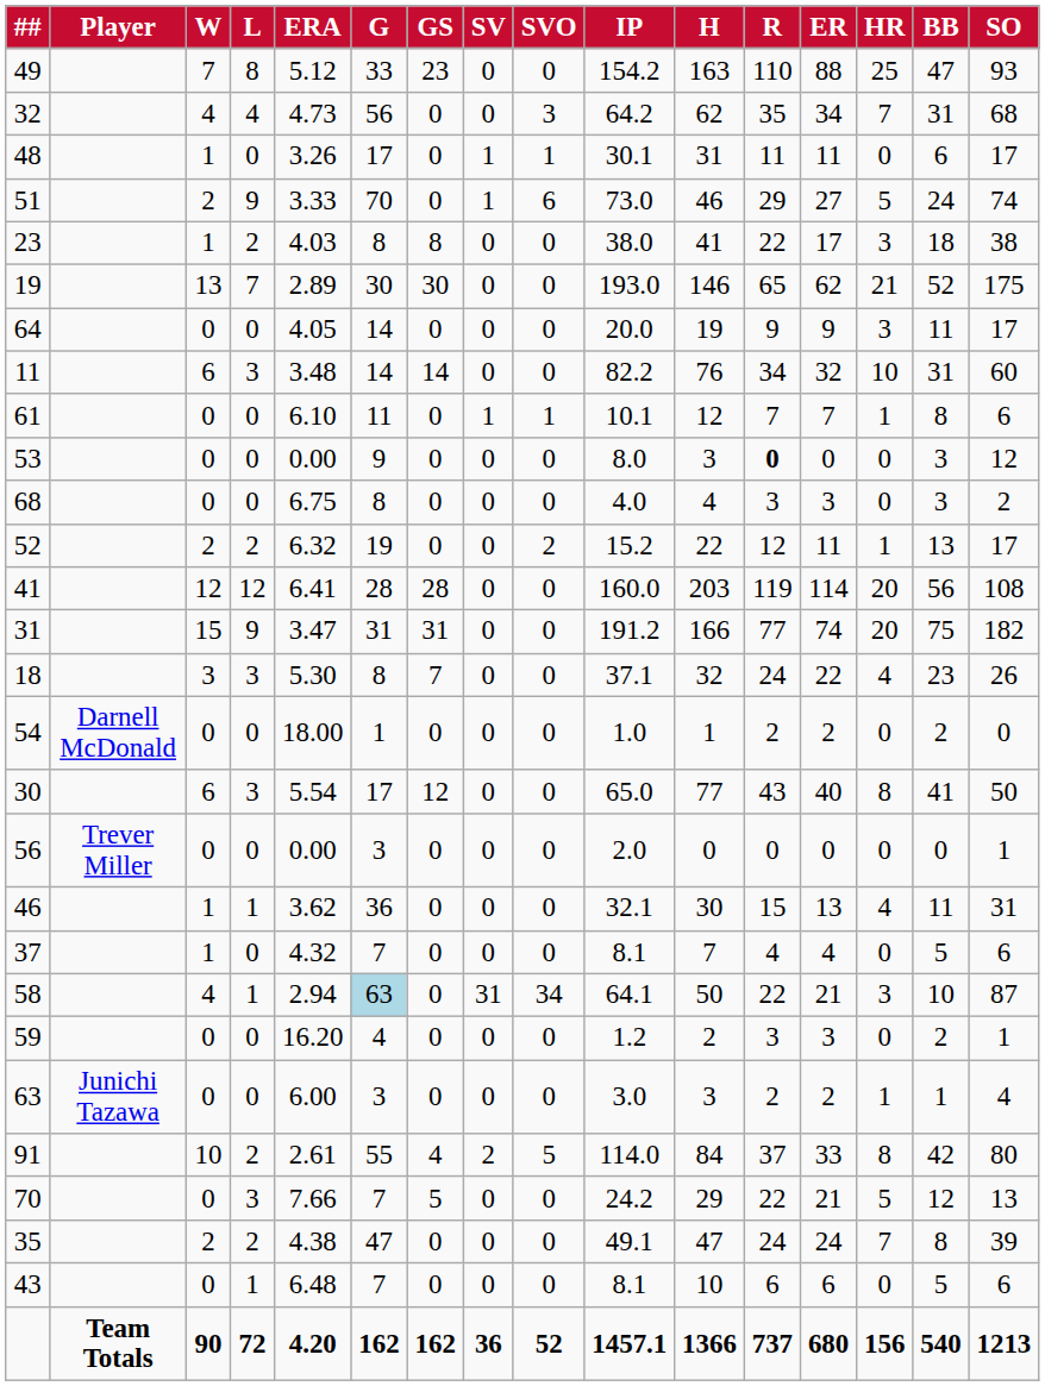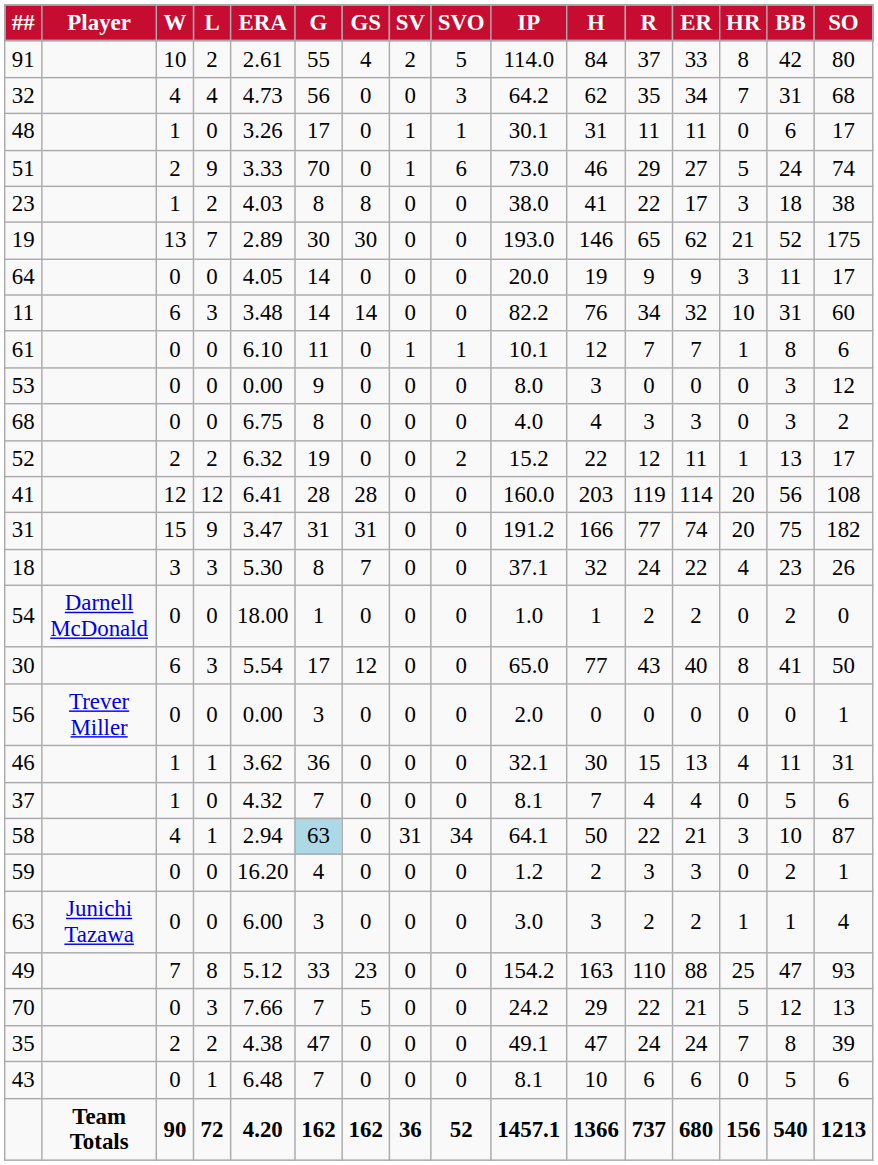rows swapped: 91 <-> 49
53 | R: bold -> normal
